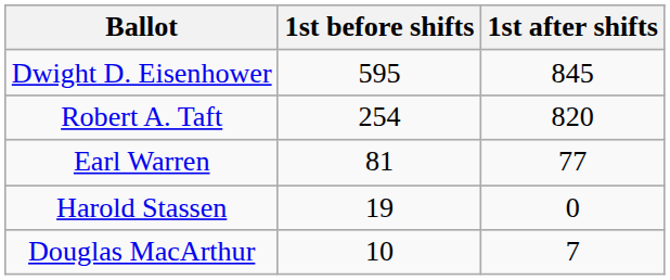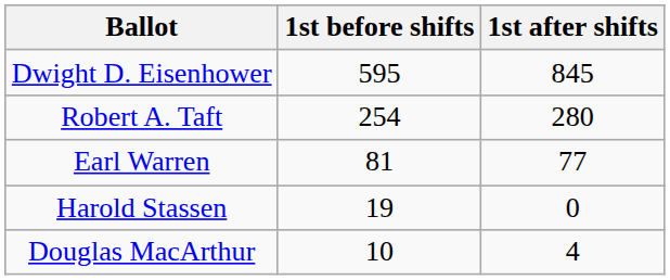Robert A. Taft | 1st after shifts: 820 -> 280
Douglas MacArthur | 1st after shifts: 7 -> 4
